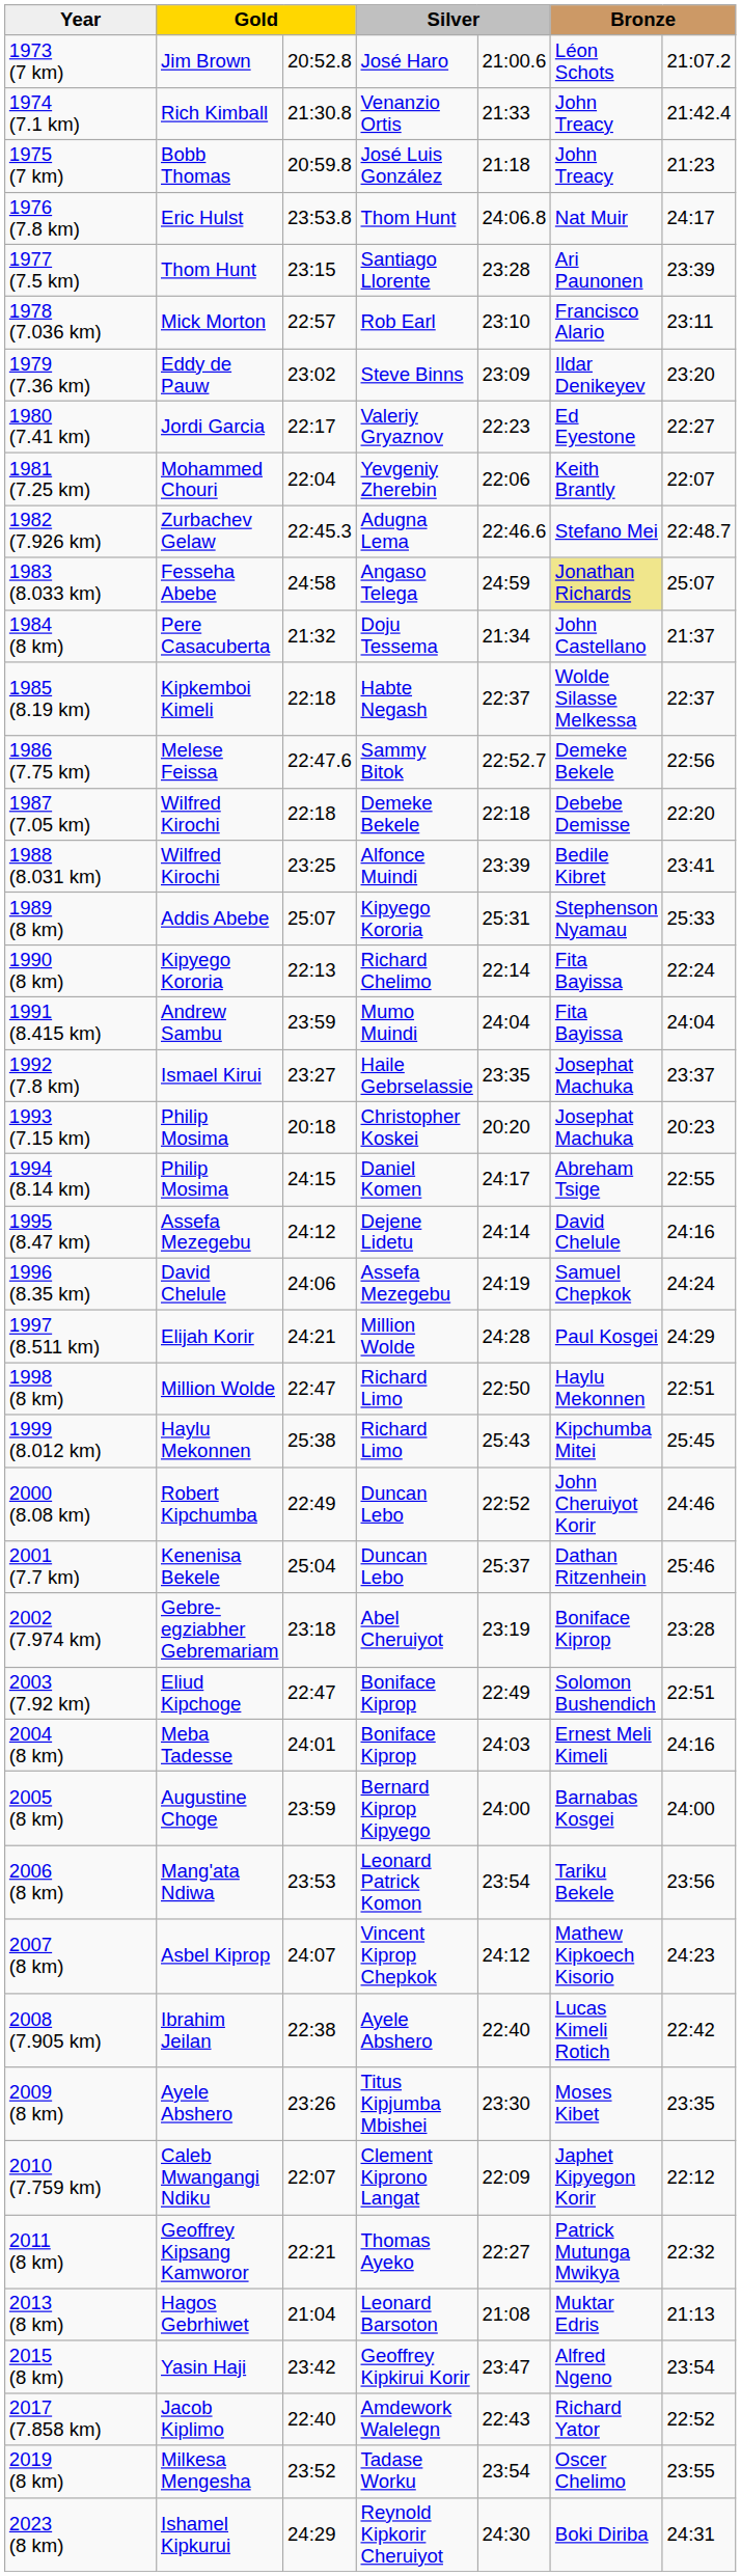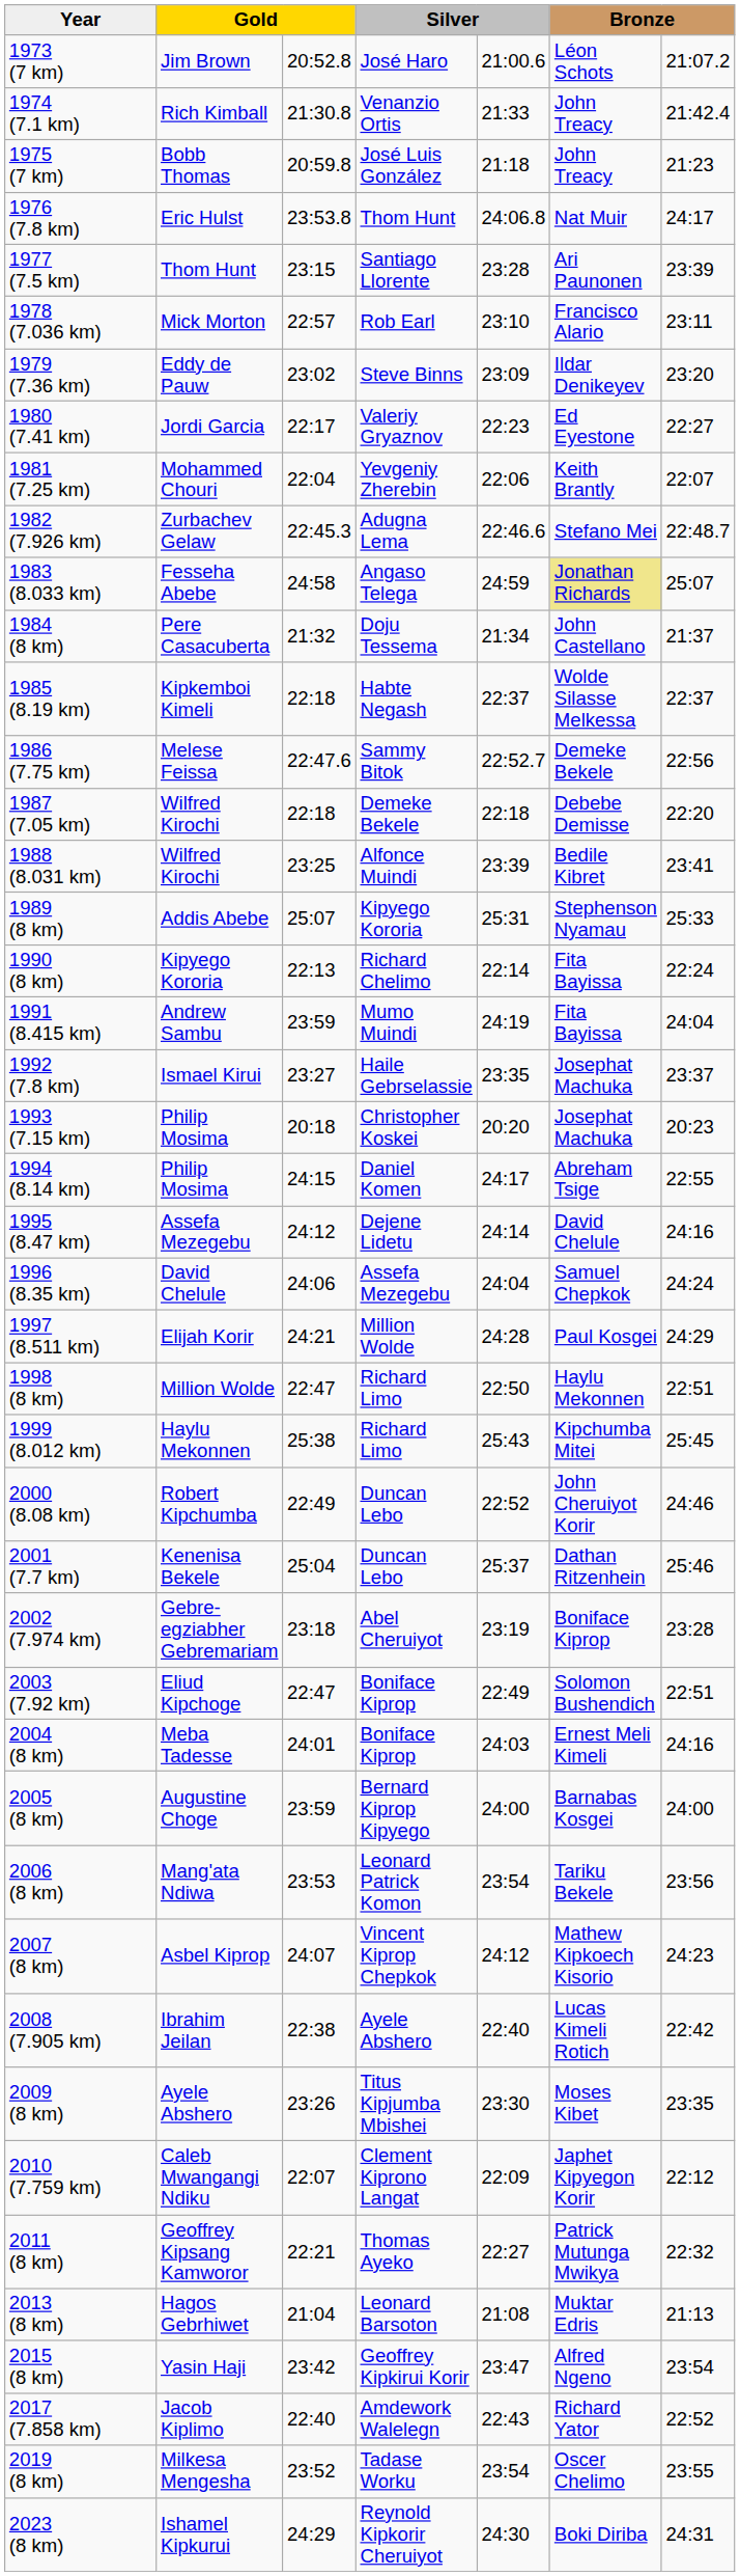1991 (8.415 km) | column 5: 24:04 -> 24:19
1996 (8.35 km) | column 5: 24:19 -> 24:04
